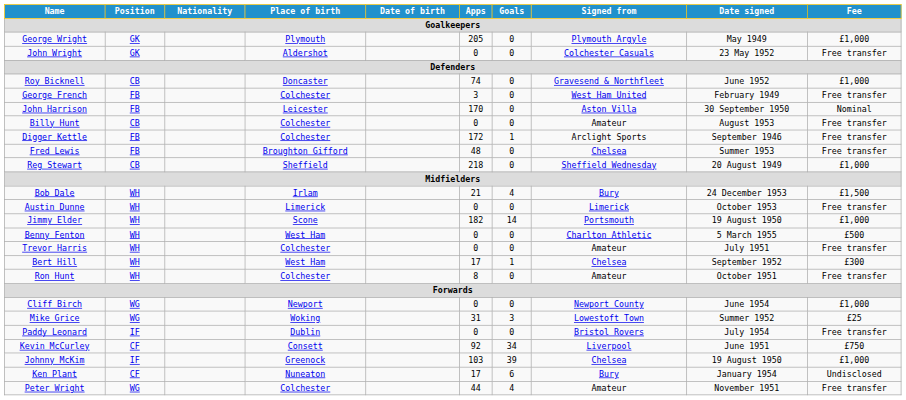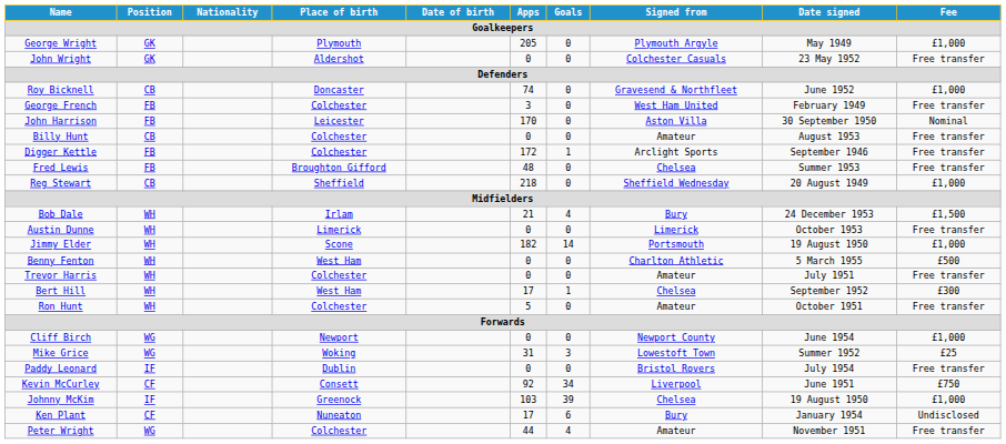Ron Hunt | Apps: 8 -> 5
